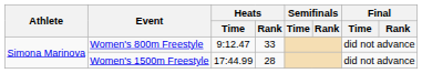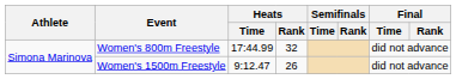Women's 800m Freestyle | Heats / Time: 9:12.47 -> 17:44.99
Women's 800m Freestyle | Heats / Rank: 33 -> 32
Women's 1500m Freestyle | Heats / Time: 17:44.99 -> 9:12.47
Women's 1500m Freestyle | Heats / Rank: 28 -> 26
